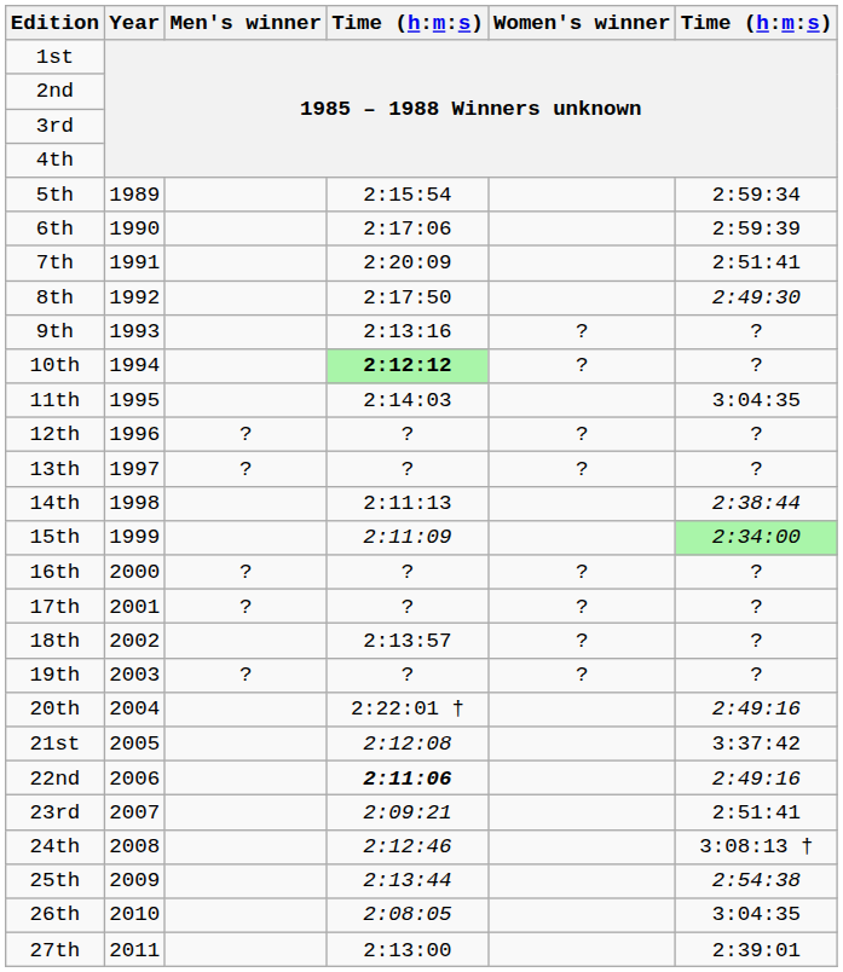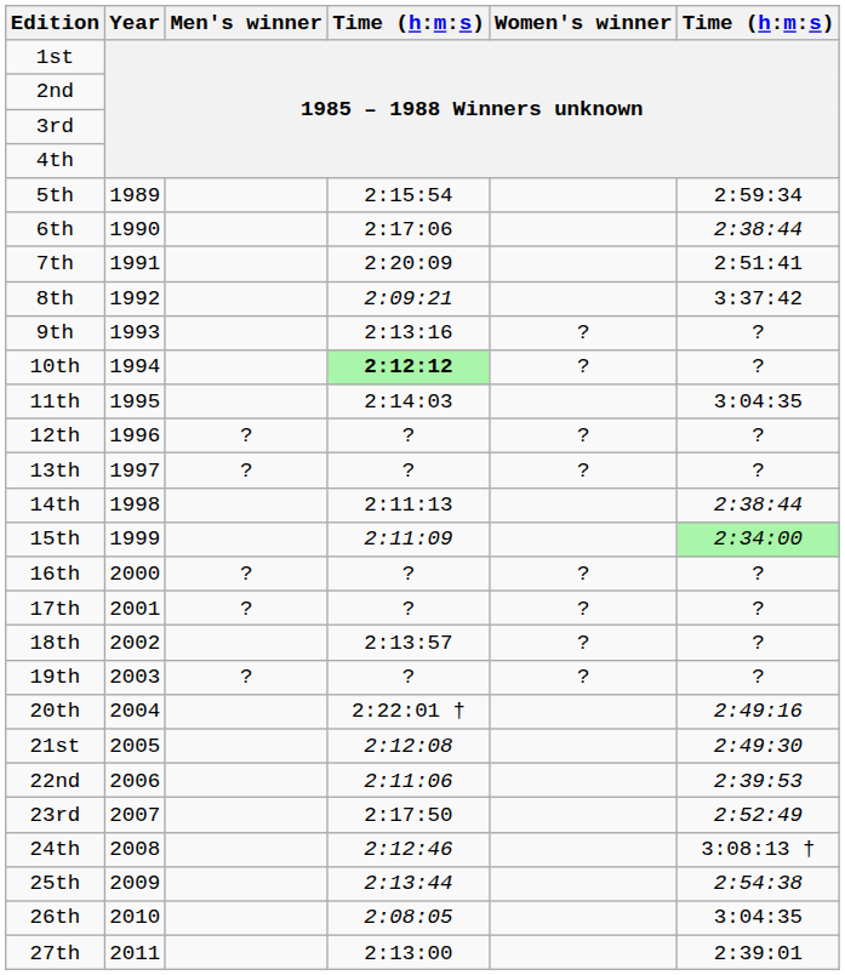6th | column 6: 2:59:39 -> 2:38:44
8th | column 4: 2:17:50 -> 2:09:21
8th | column 6: 2:49:30 -> 3:37:42
21st | column 6: 3:37:42 -> 2:49:30
22nd | column 4: bold -> normal
22nd | column 6: 2:49:16 -> 2:39:53
23rd | column 4: 2:09:21 -> 2:17:50
23rd | column 6: 2:51:41 -> 2:52:49
